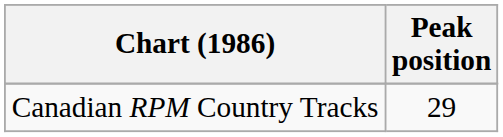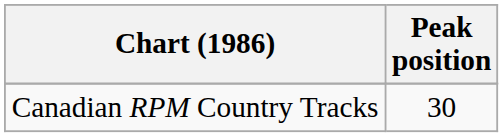Canadian RPM Country Tracks | Peak position: 29 -> 30
